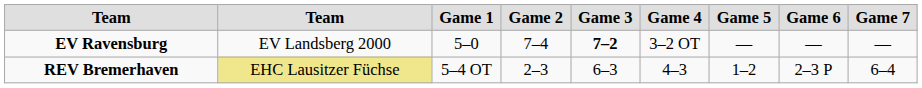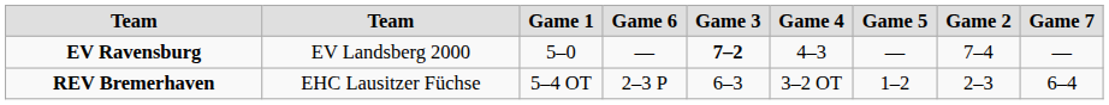columns swapped: Game 2 <-> Game 6
EV Ravensburg | Game 4: 3–2 OT -> 4–3
REV Bremerhaven | column 2: khaki background -> no background
REV Bremerhaven | Game 4: 4–3 -> 3–2 OT
